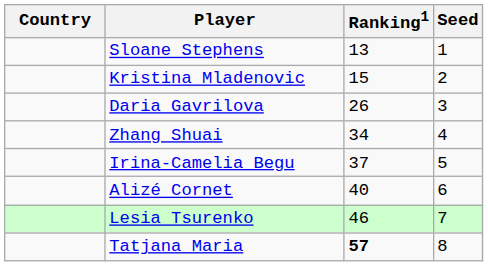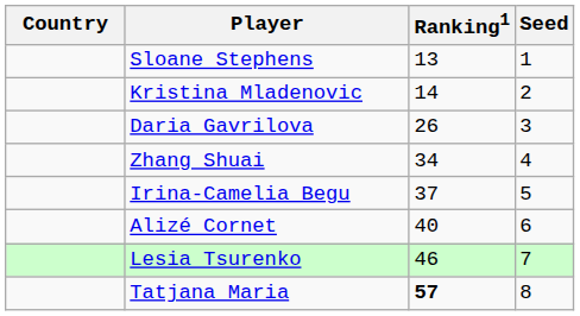Kristina Mladenovic | Ranking1: 15 -> 14
